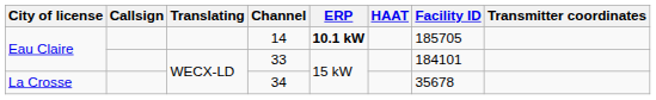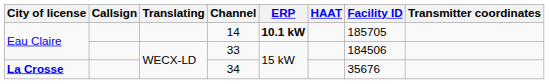33 | Facility ID: 184101 -> 184506
34 | City of license: normal -> bold
34 | Facility ID: 35678 -> 35676
